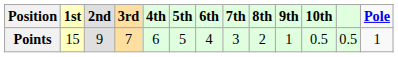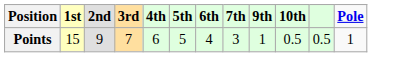- column: 8th | 2
